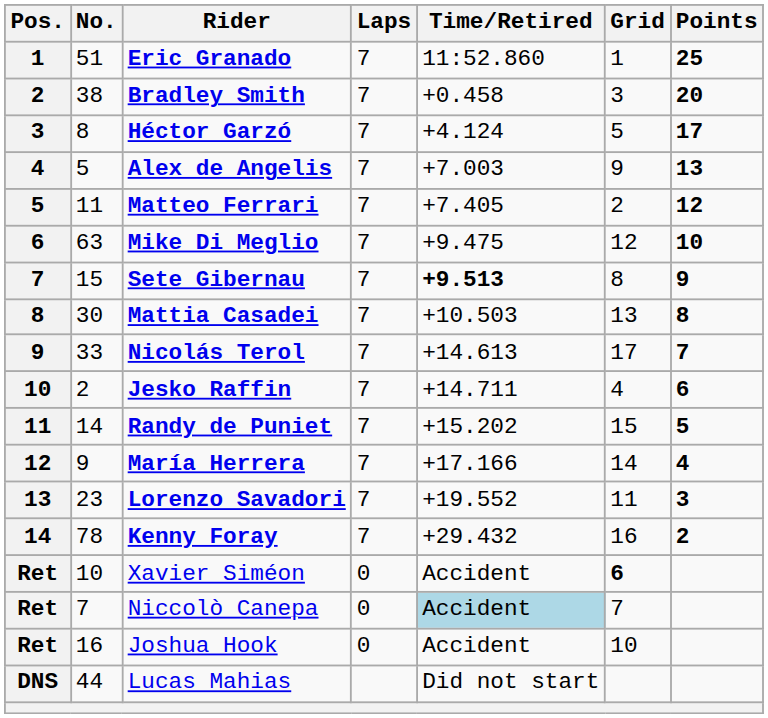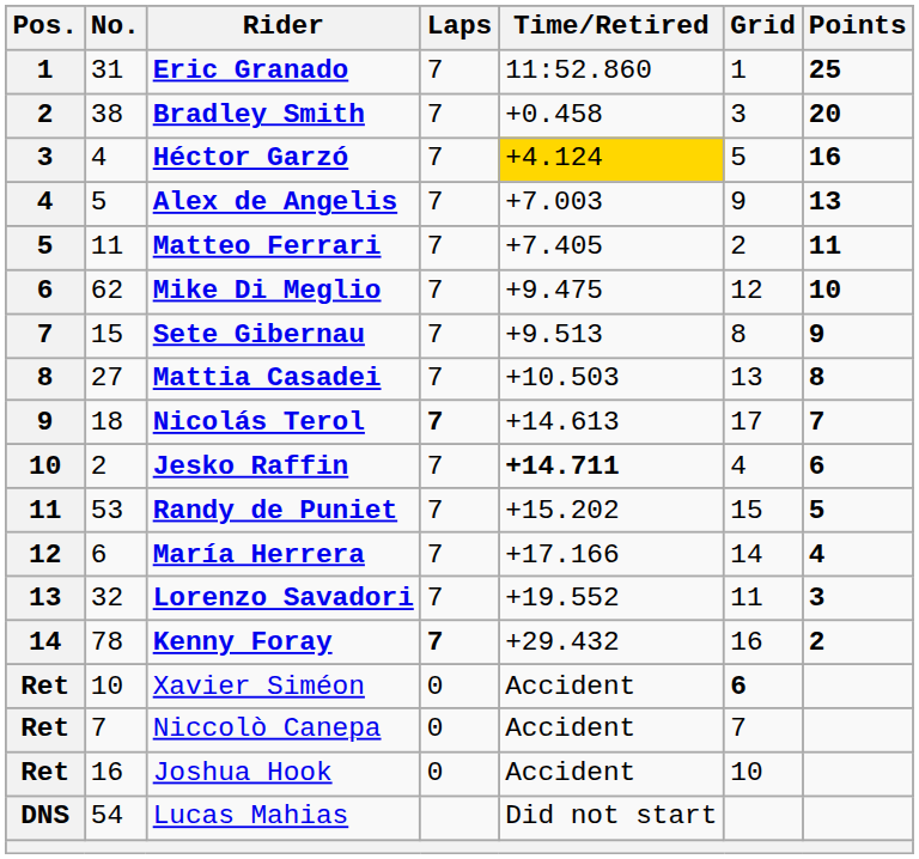Eric Granado | No.: 51 -> 31
Héctor Garzó | No.: 8 -> 4
Héctor Garzó | Time/Retired: no background -> gold background
Héctor Garzó | Points: 17 -> 16
Matteo Ferrari | Points: 12 -> 11
Mike Di Meglio | No.: 63 -> 62
Sete Gibernau | Time/Retired: bold -> normal
Mattia Casadei | No.: 30 -> 27
Nicolás Terol | No.: 33 -> 18
Nicolás Terol | Laps: normal -> bold
Jesko Raffin | Time/Retired: normal -> bold
Randy de Puniet | No.: 14 -> 53
María Herrera | No.: 9 -> 6
Lorenzo Savadori | No.: 23 -> 32
Kenny Foray | Laps: normal -> bold
Niccolò Canepa | Time/Retired: lightblue background -> no background
Lucas Mahias | No.: 44 -> 54
